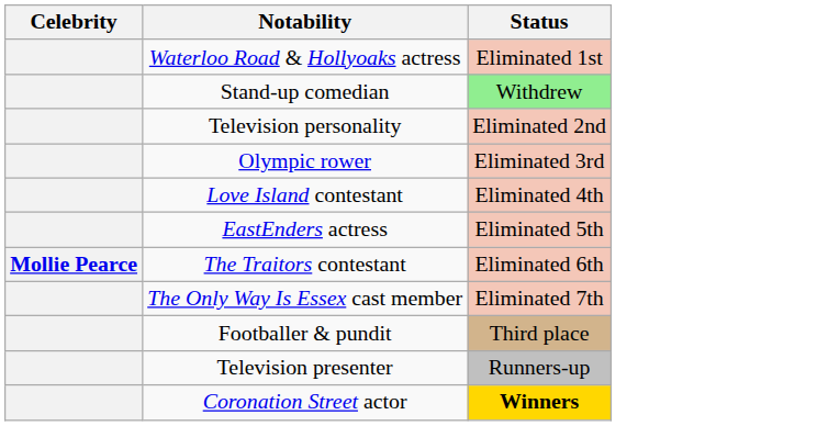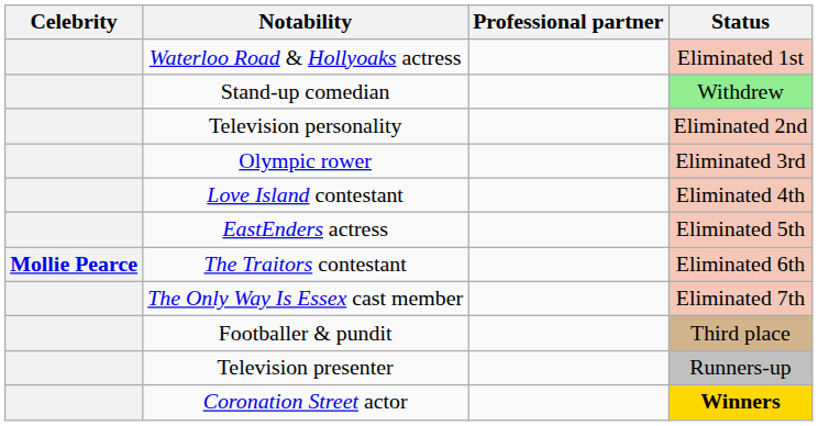+ column: Professional partner
